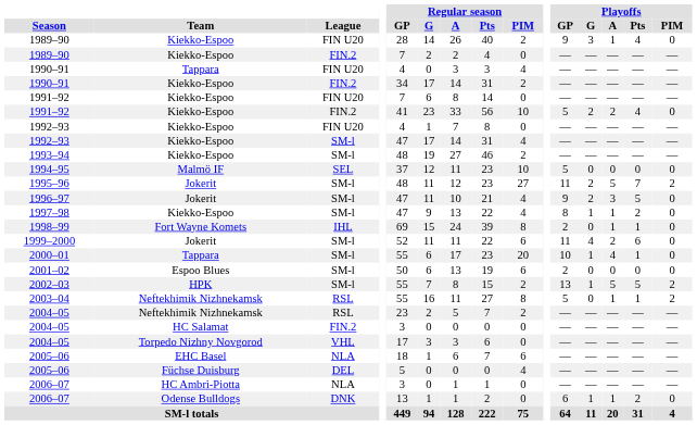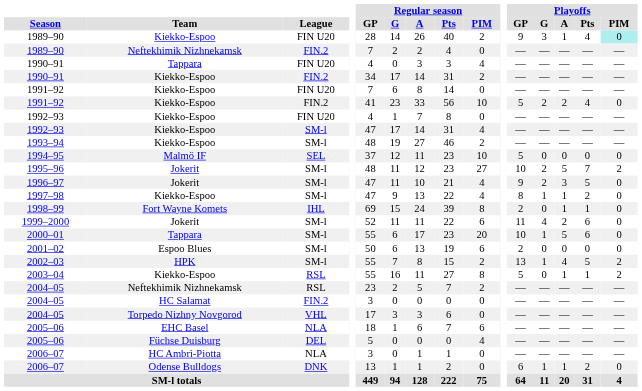1989–90 / FIN U20 | Playoffs / PIM: no background -> paleturquoise background
1989–90 / FIN.2 | Team: Kiekko-Espoo -> Neftekhimik Nizhnekamsk
1995–96 | Playoffs / GP: 11 -> 10
2000–01 | Playoffs / A: 4 -> 5
2000–01 | Playoffs / Pts: 1 -> 6
2002–03 | Playoffs / A: 5 -> 4
2003–04 | Team: Neftekhimik Nizhnekamsk -> Kiekko-Espoo
